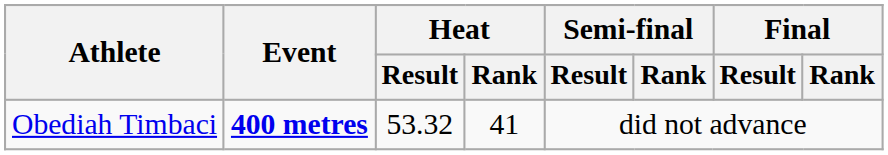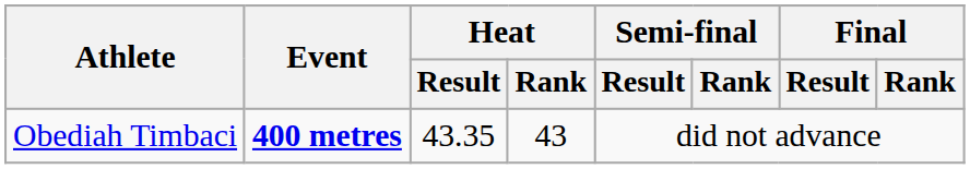Obediah Timbaci | Heat / Result: 53.32 -> 43.35
Obediah Timbaci | Heat / Rank: 41 -> 43
